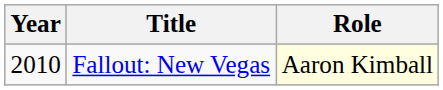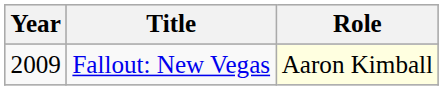Fallout: New Vegas | Year: 2010 -> 2009
